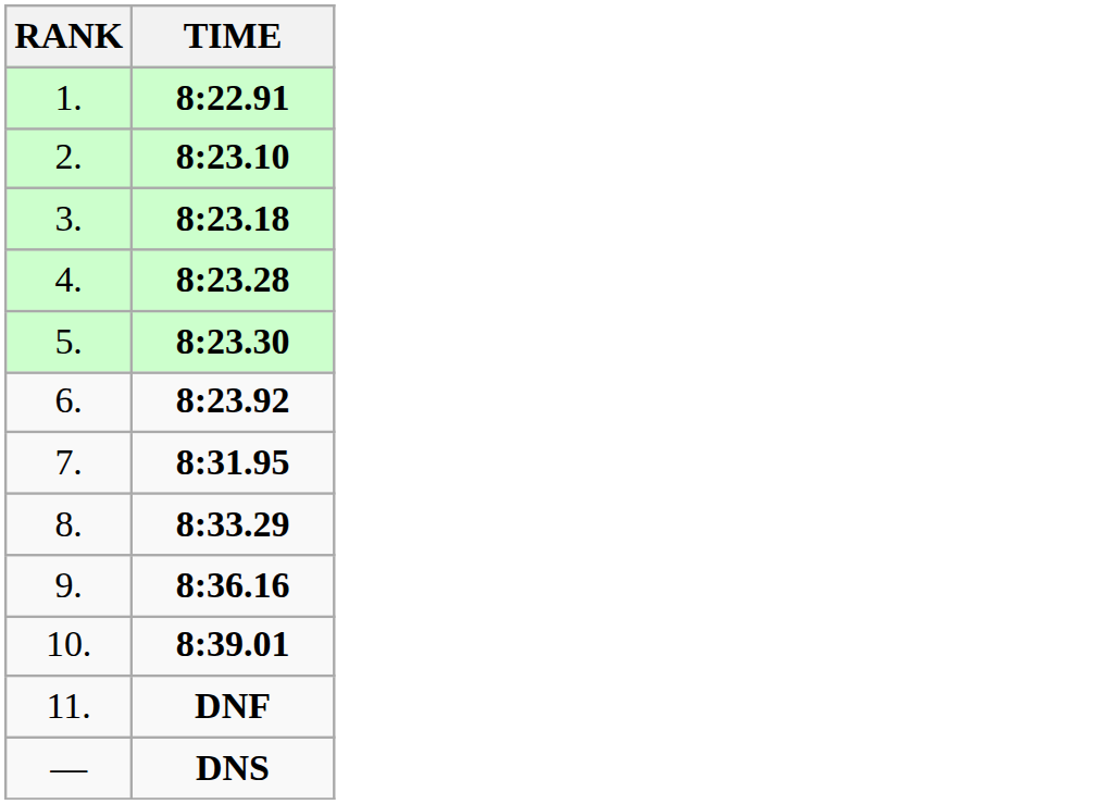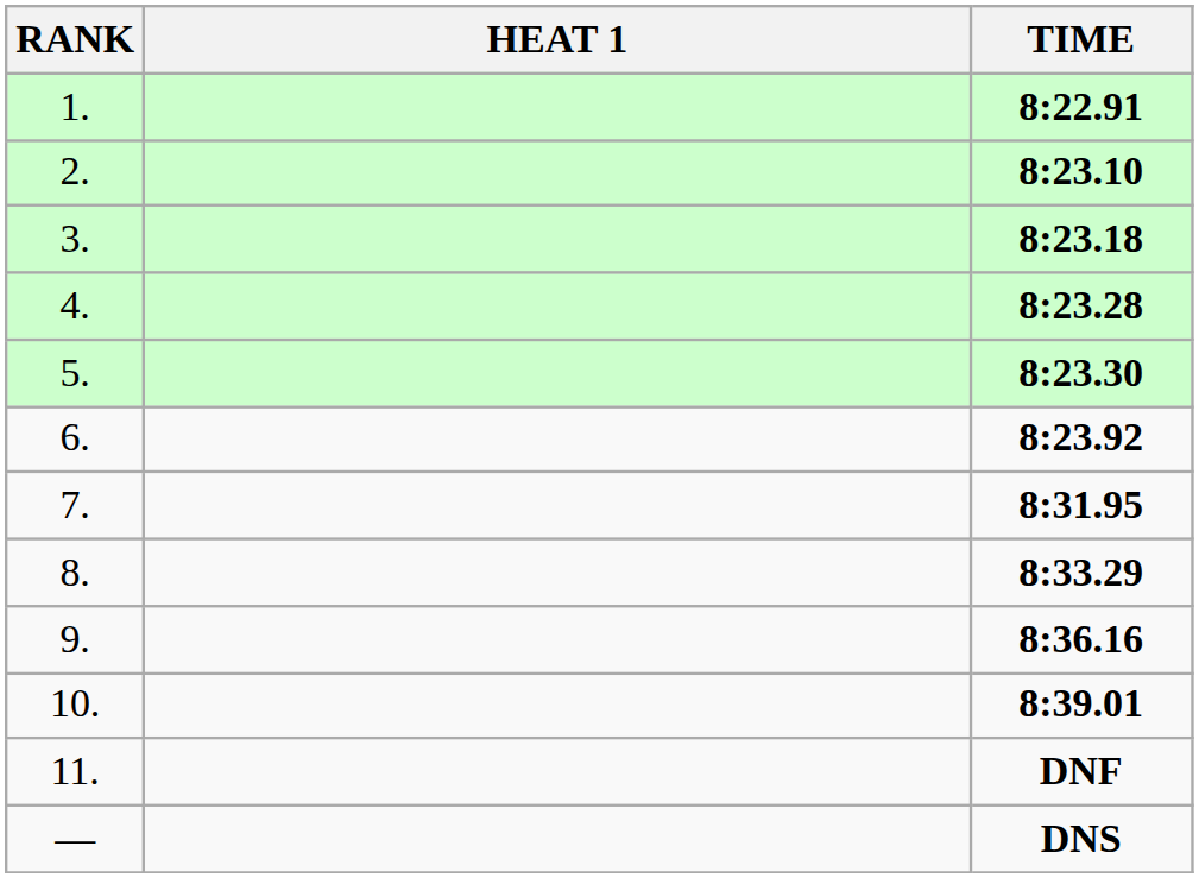+ column: HEAT 1
